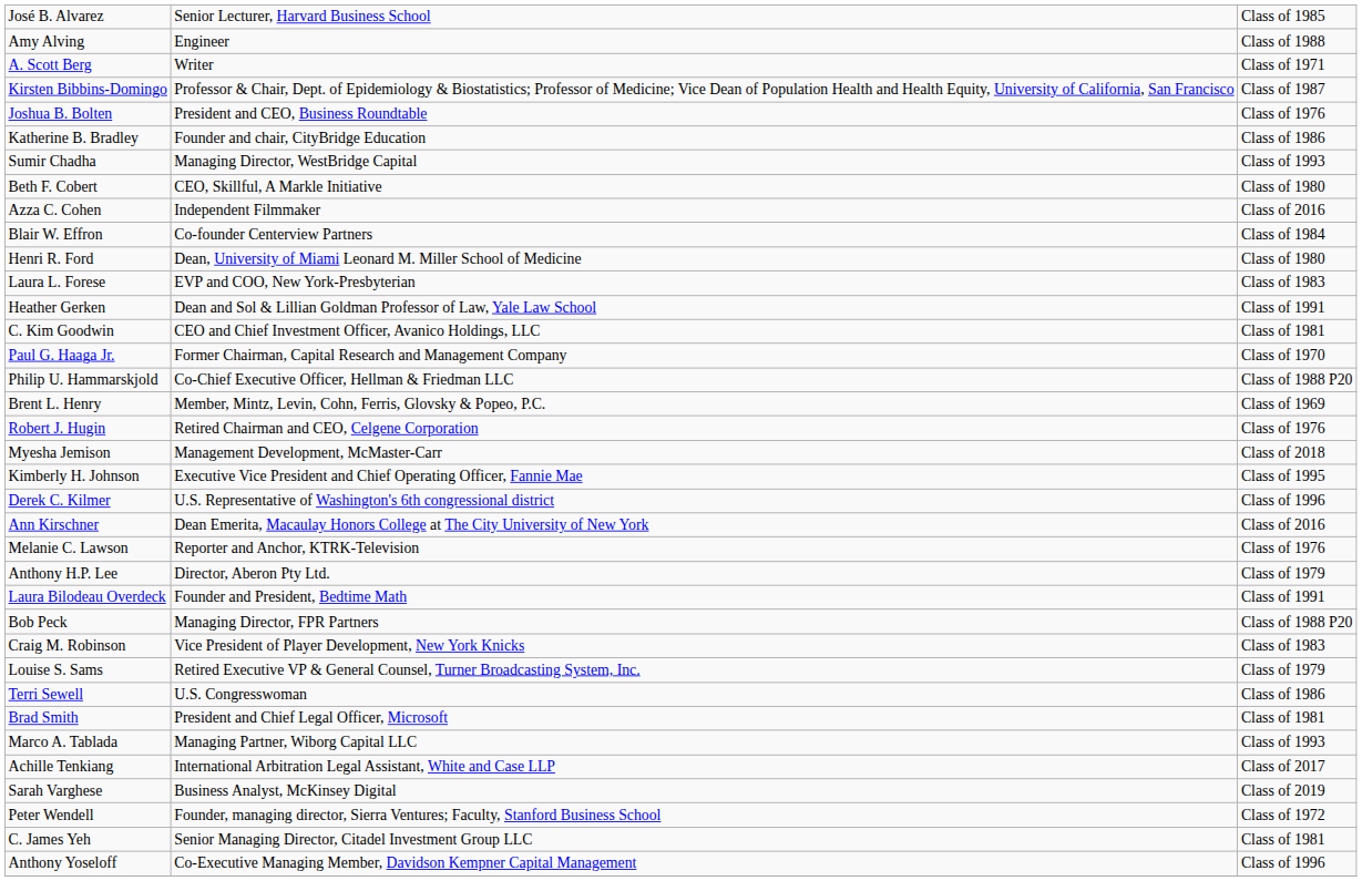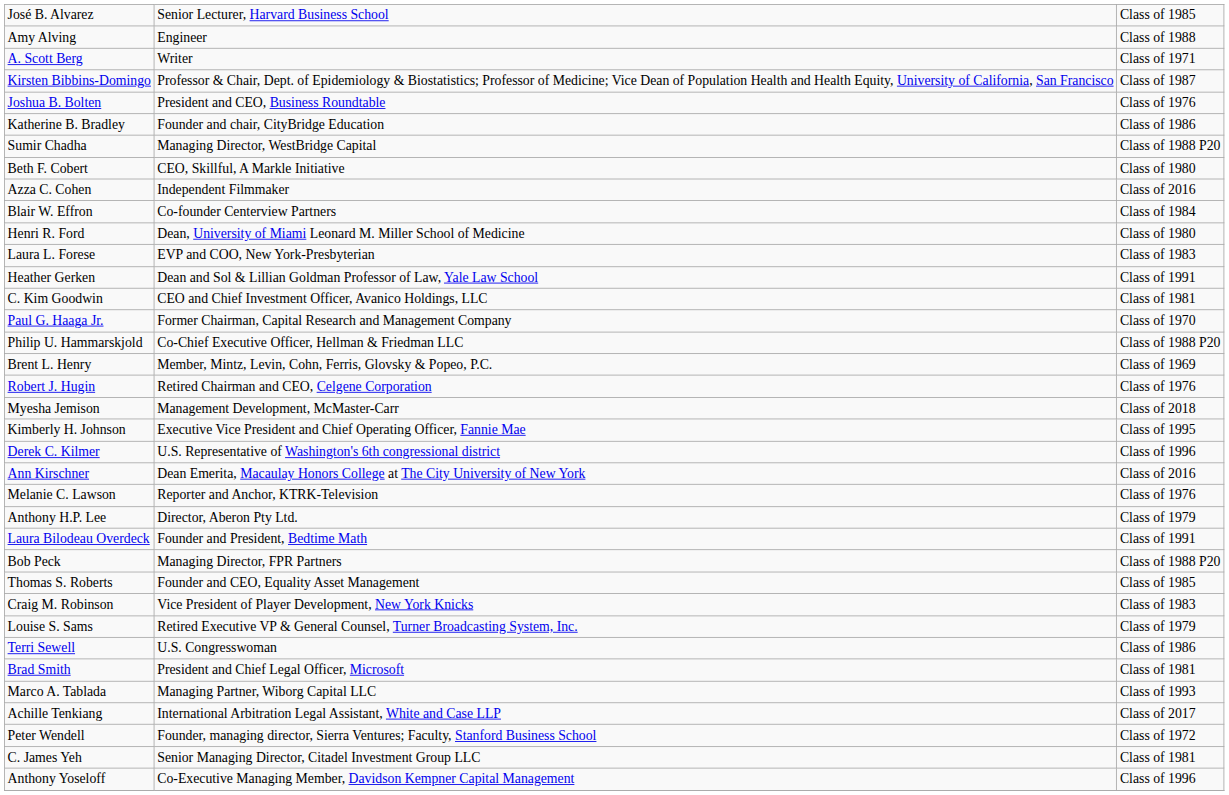Sumir Chadha | column 3: Class of 1993 -> Class of 1988 P20
+ row: Thomas S. Roberts | Founder and CEO, Equality Asset Management | Class of 1985
- row: Sarah Varghese | Business Analyst, McKinsey Digital | Class of 2019
